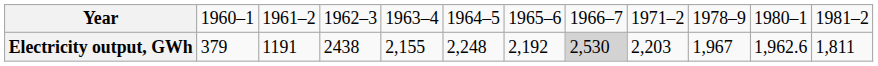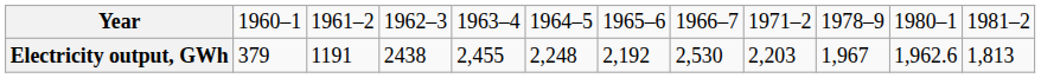Electricity output, GWh | column 5: 2,155 -> 2,455
Electricity output, GWh | column 8: lightgrey background -> no background
Electricity output, GWh | column 12: 1,811 -> 1,813
